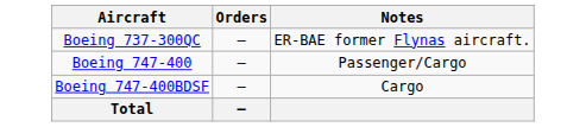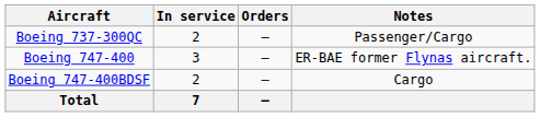+ column: In service | 2 | 3 | 2 | 7
Boeing 737-300QC | Notes: ER-BAE former Flynas aircraft. -> Passenger/Cargo
Boeing 747-400 | Notes: Passenger/Cargo -> ER-BAE former Flynas aircraft.
